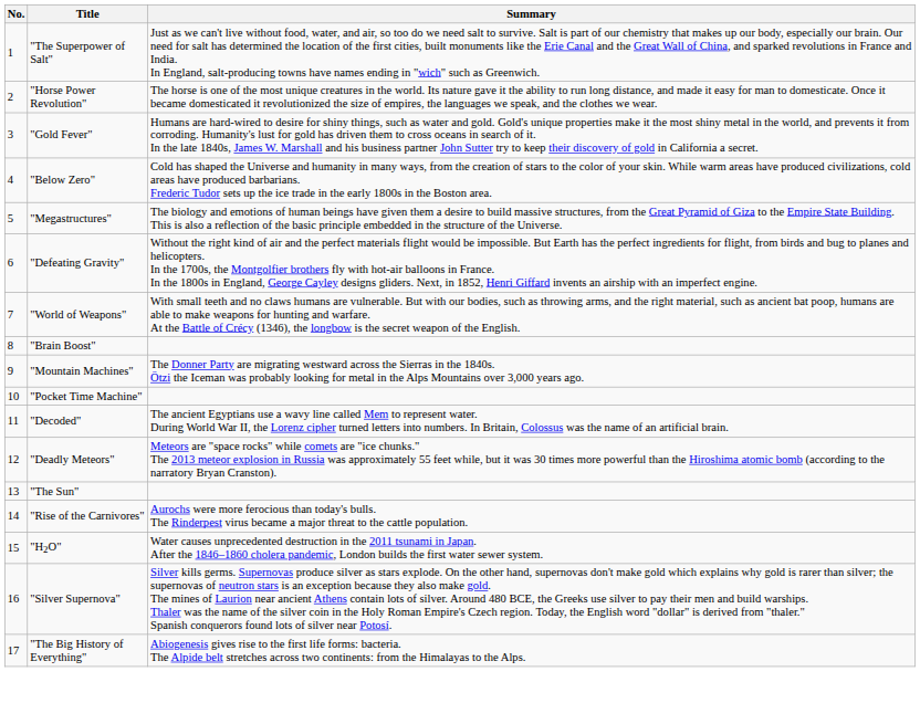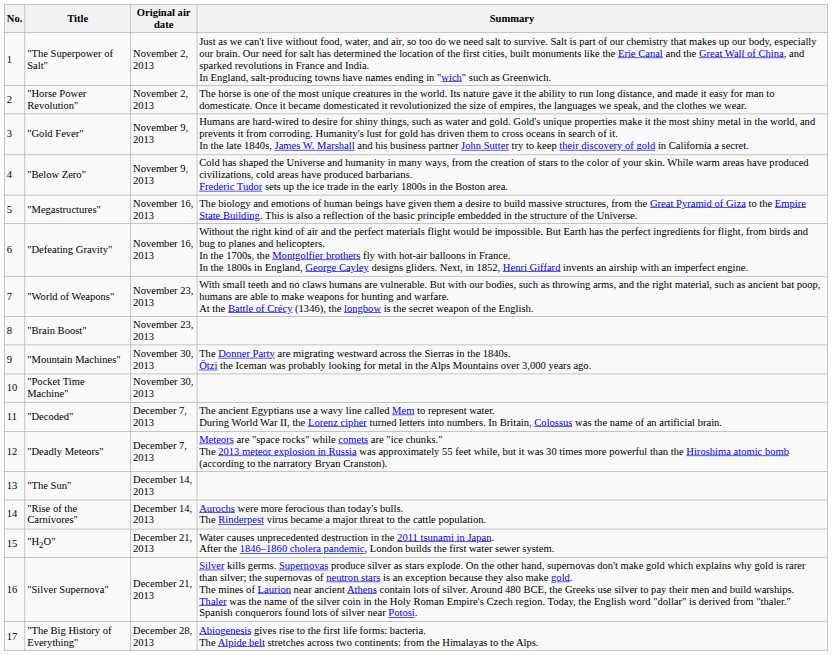+ column: Original air date | November 2, 2013 | November 2, 2013 | November 9, 2013 | November 9, 2013 | November 16, 2013 | November 16, 2013 | November 23, 2013 | November 23, 2013 | November 30, 2013 | November 30, 2013 | December 7, 2013 | December 7, 2013 | December 14, 2013 | December 14, 2013 | December 21, 2013 | December 21, 2013 | December 28, 2013
